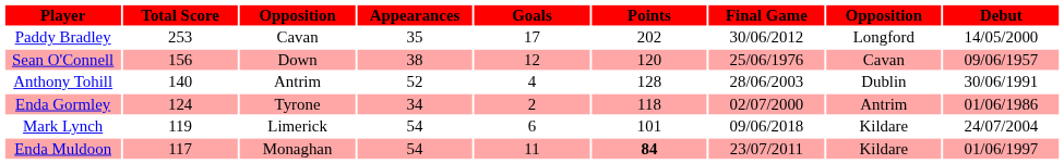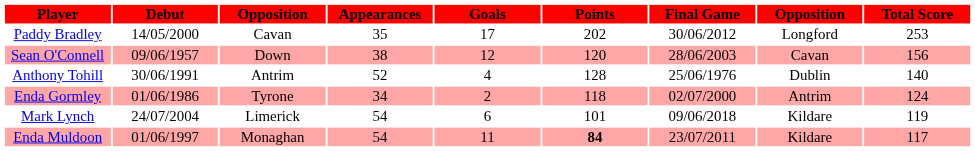columns swapped: Debut <-> Total Score
Sean O'Connell | Final Game: 25/06/1976 -> 28/06/2003
Anthony Tohill | Final Game: 28/06/2003 -> 25/06/1976
